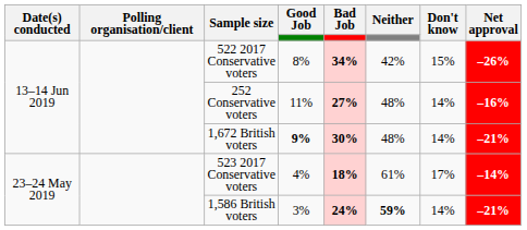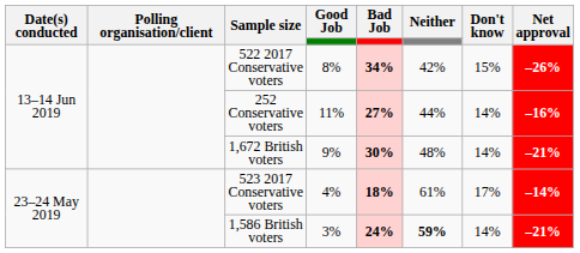252 Conservative voters | Neither: 48% -> 44%
1,672 British voters | Good Job: bold -> normal
